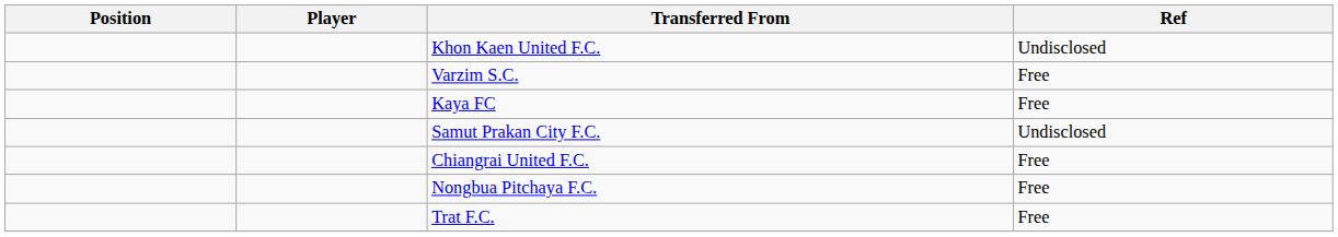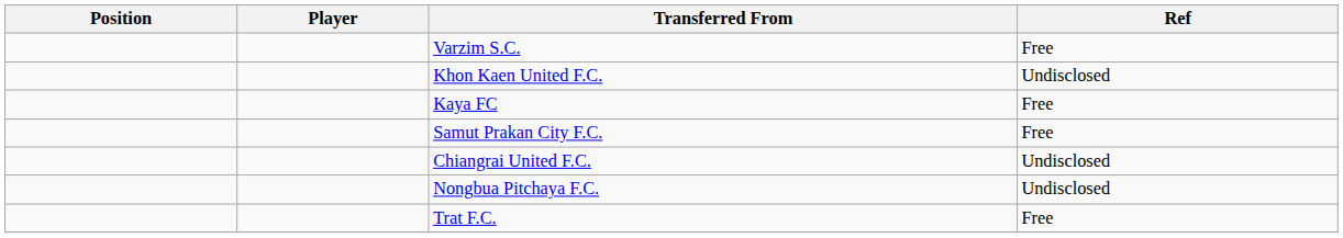rows swapped: Khon Kaen United F.C. <-> Varzim S.C.
Samut Prakan City F.C. | Ref: Undisclosed -> Free
Chiangrai United F.C. | Ref: Free -> Undisclosed
Nongbua Pitchaya F.C. | Ref: Free -> Undisclosed
